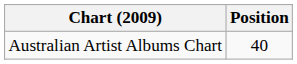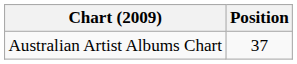Australian Artist Albums Chart | Position: 40 -> 37
